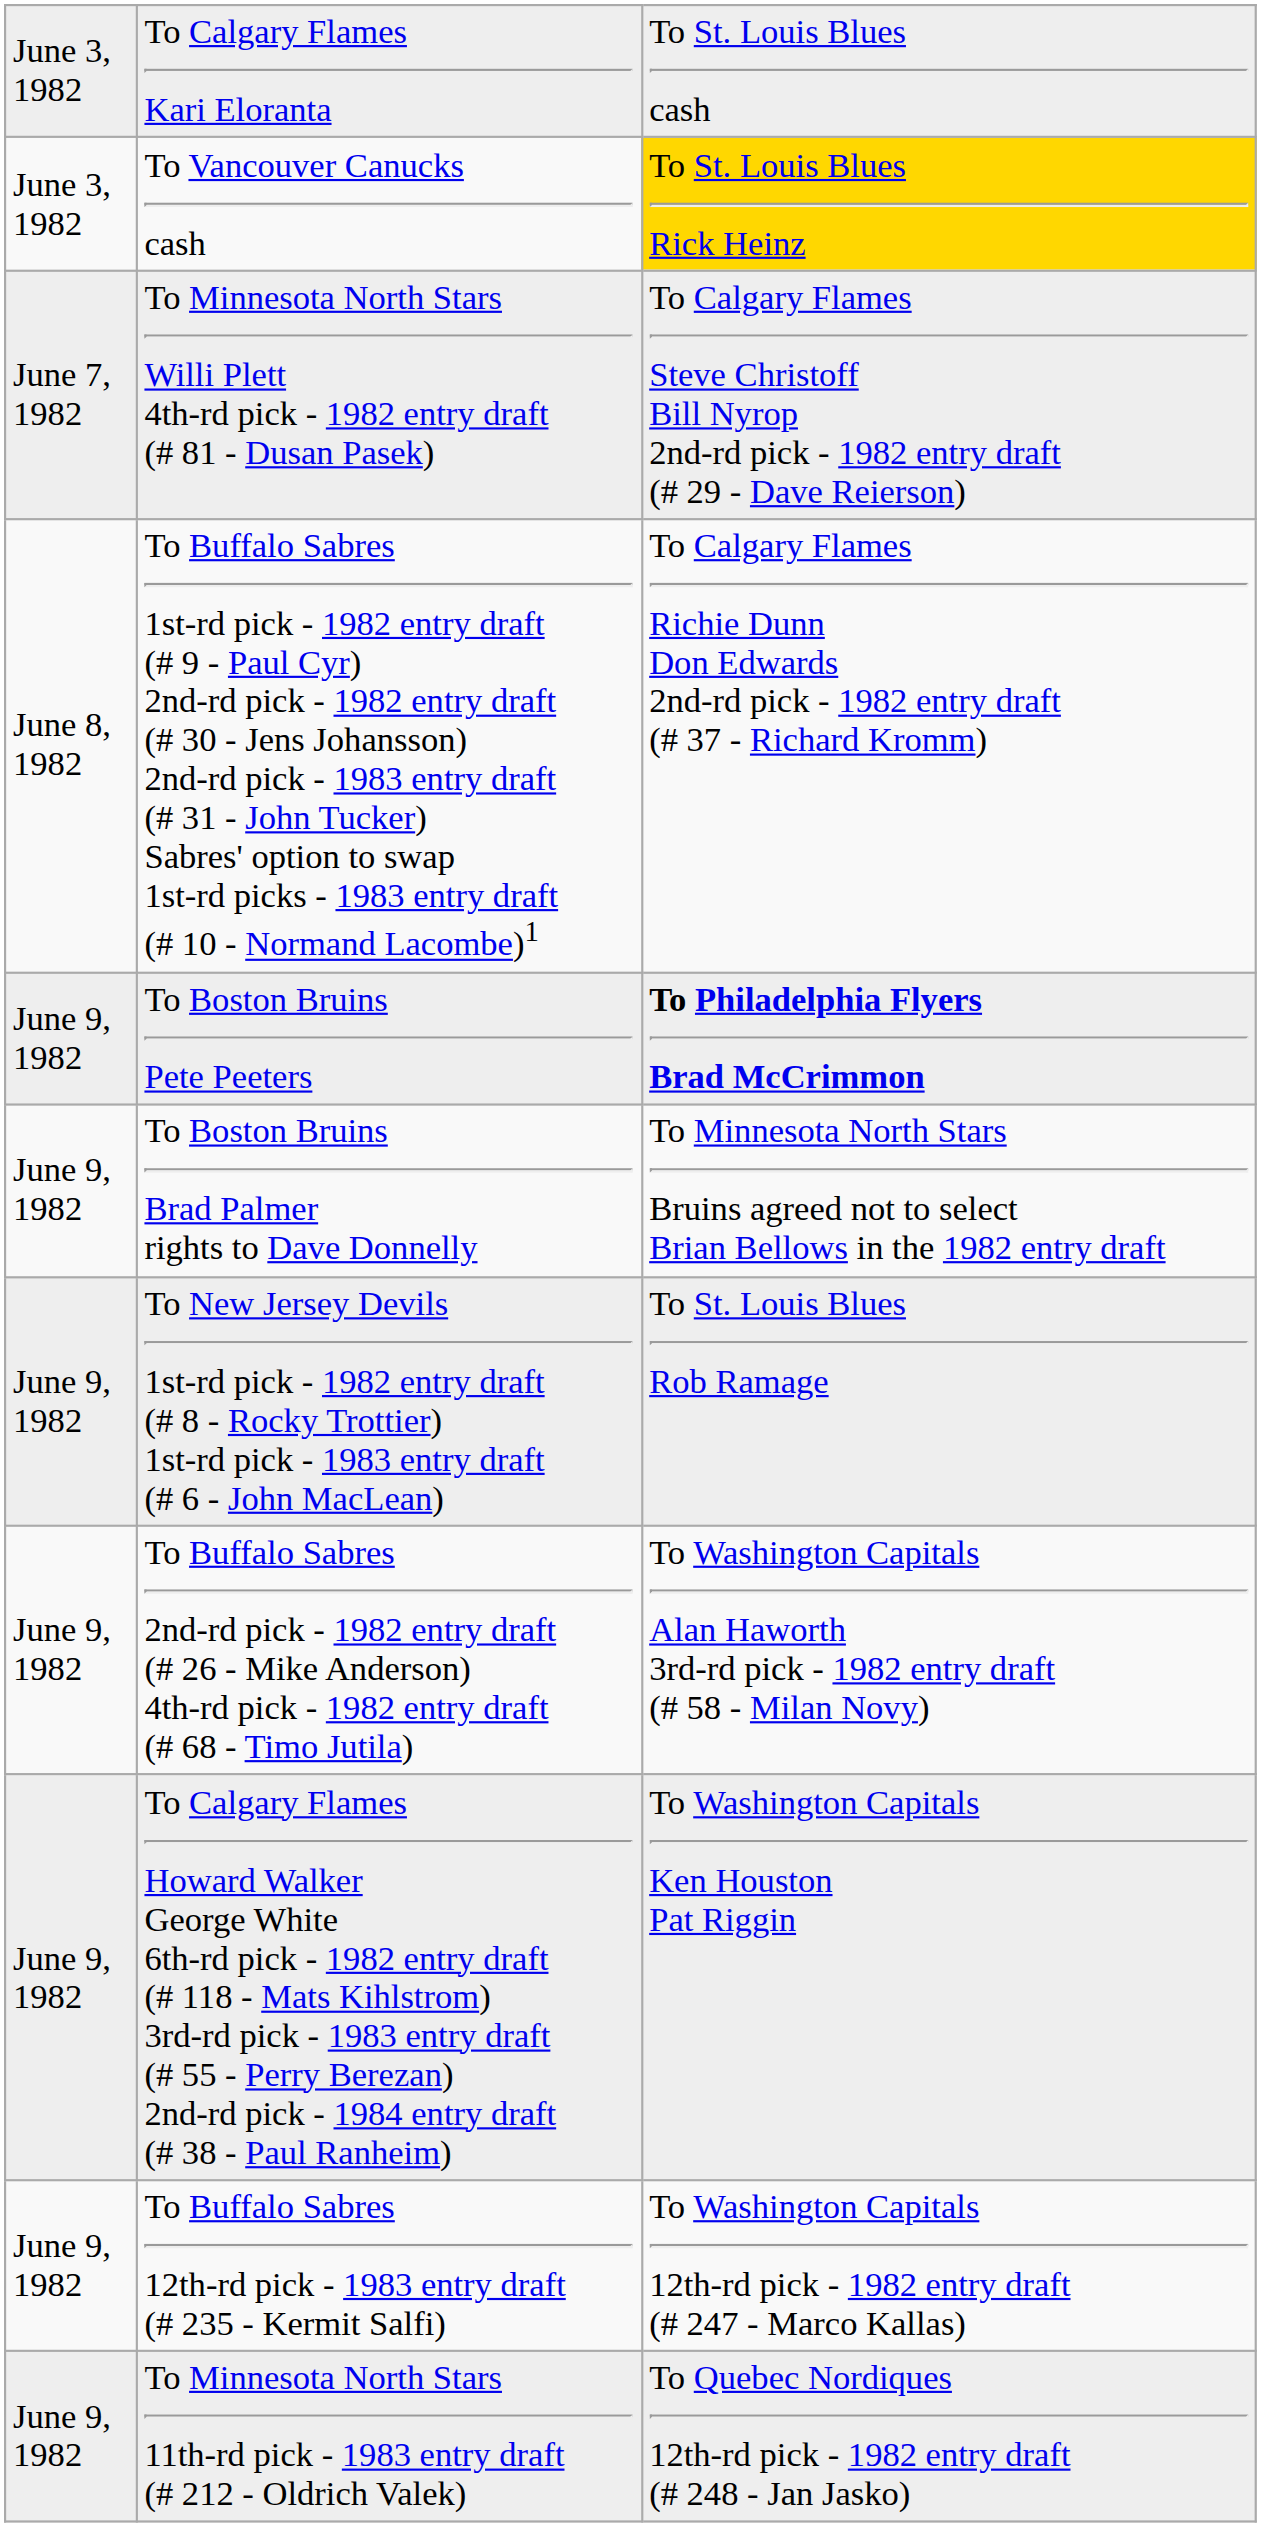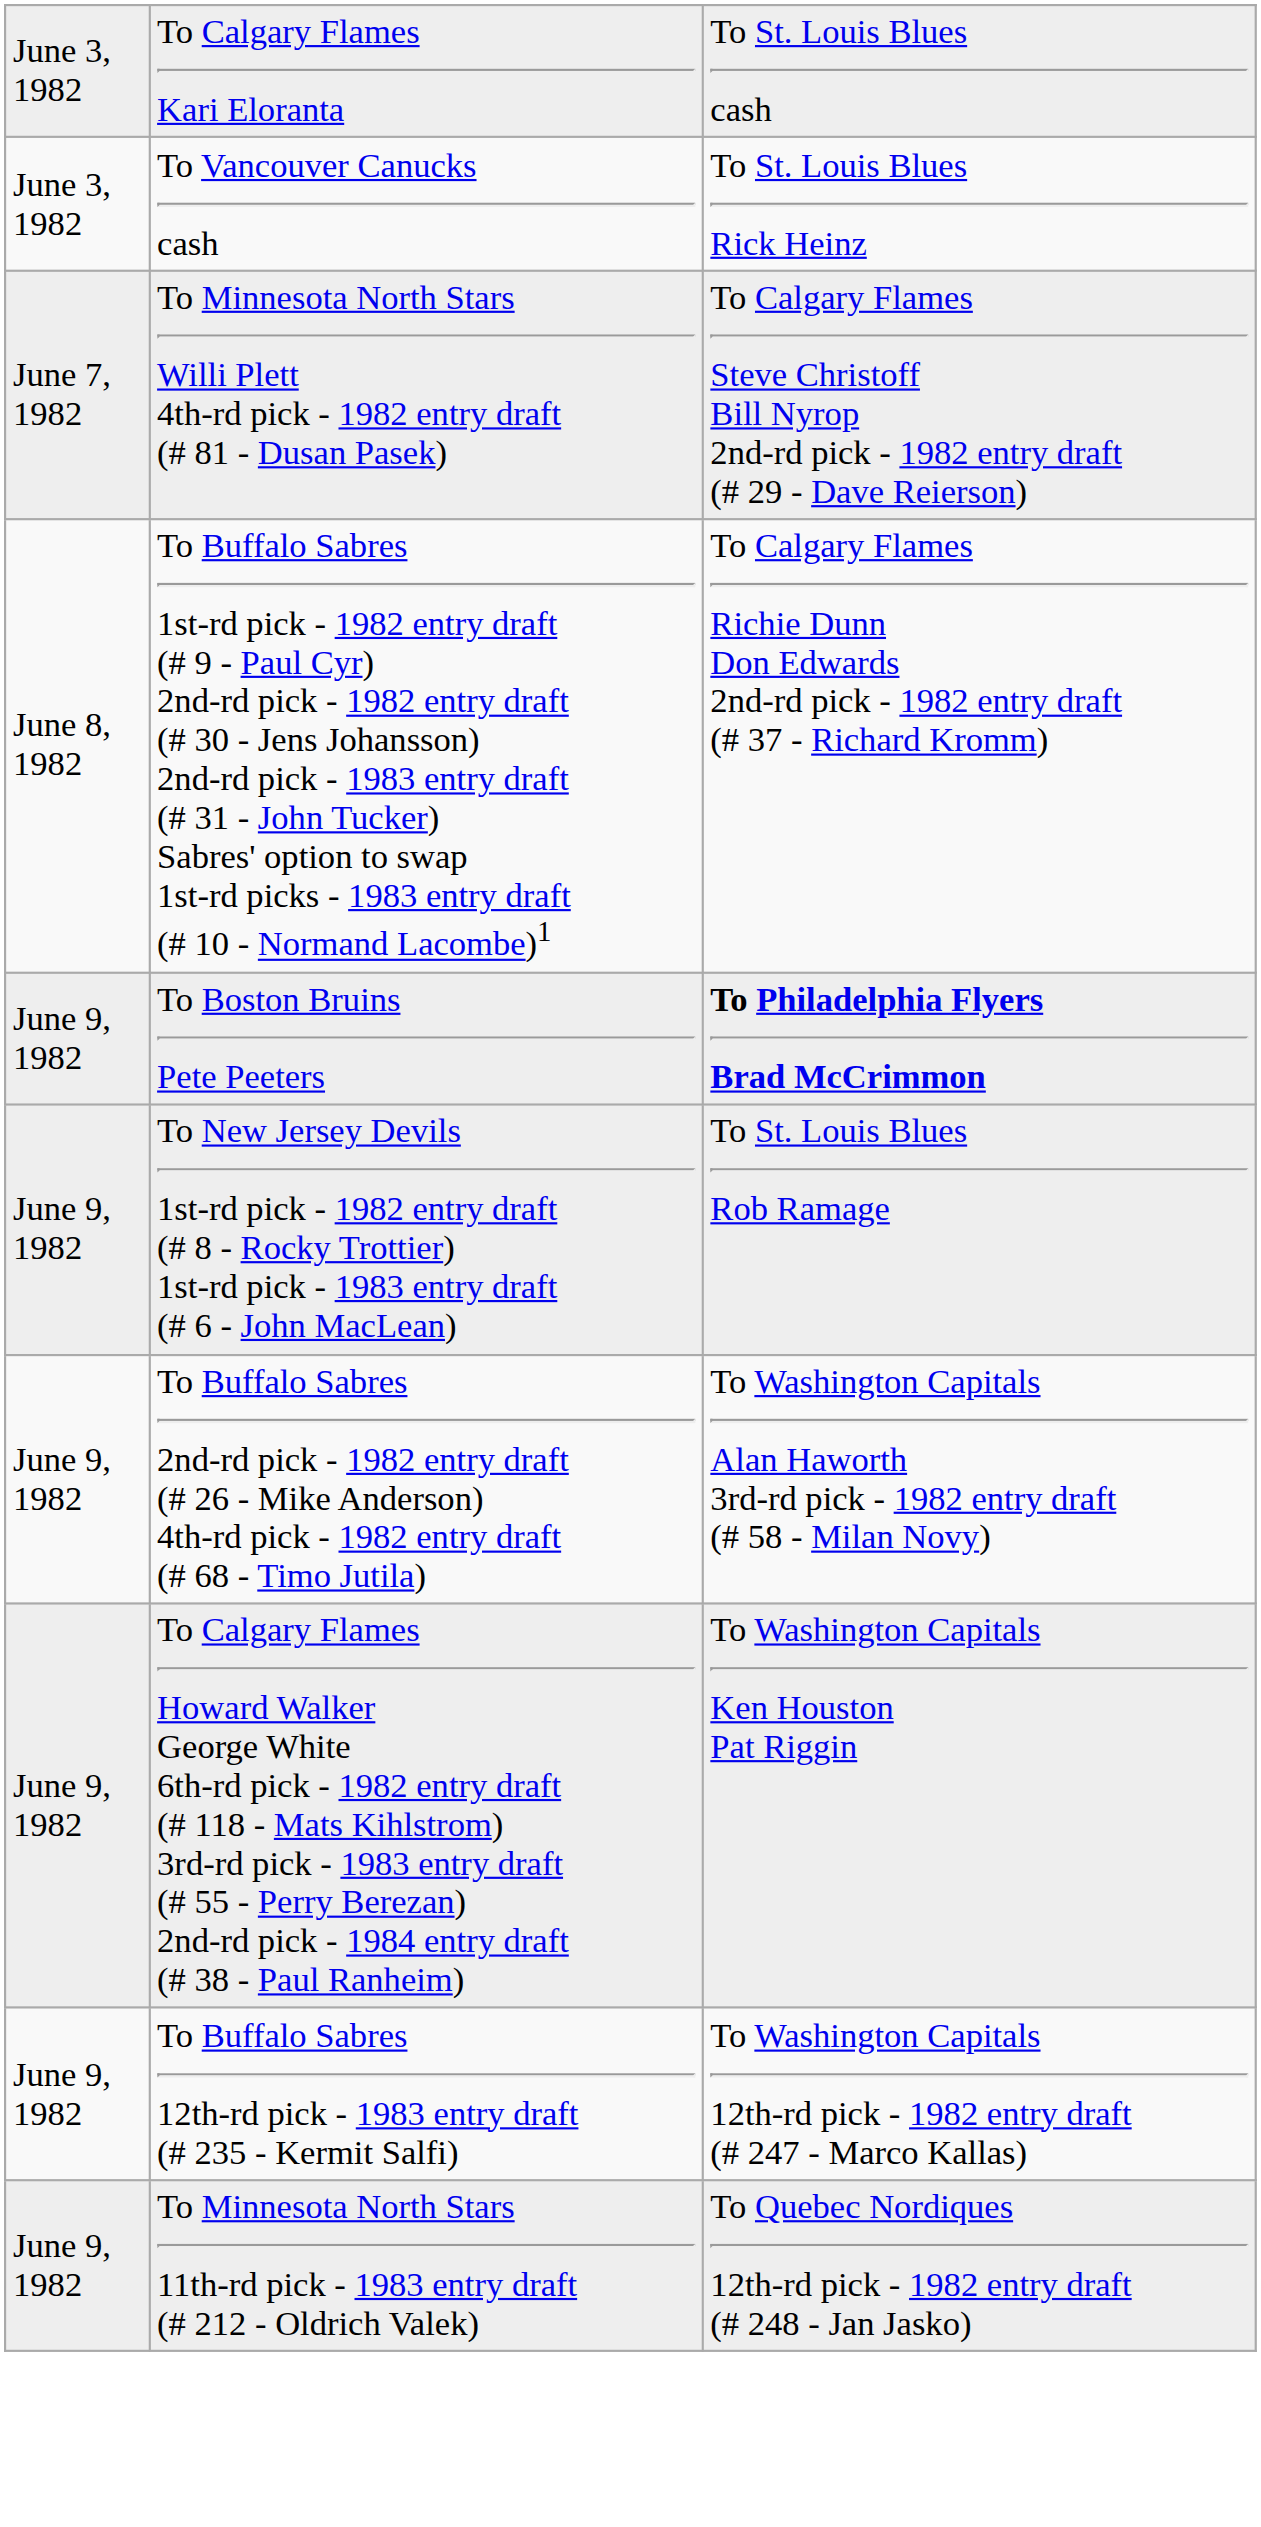To Vancouver Canucks cash | column 3: gold background -> no background
- row: June 9, 1982 | To Boston Bruins Brad Palmer rights to Dave Donnelly | To Minnesota North Stars Bruins agreed not to select Brian Bellows in the 1982 entry draft
